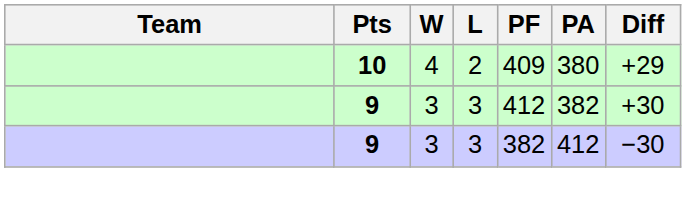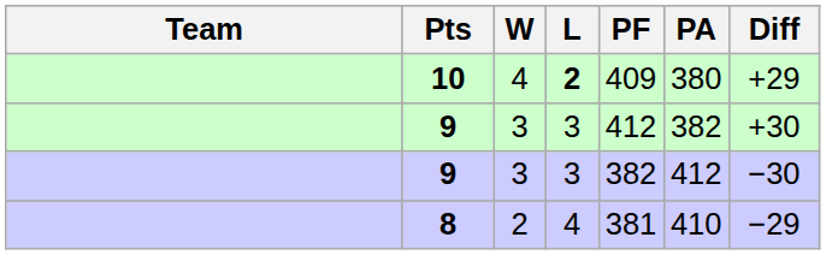10 | L: normal -> bold
+ row: 8 | 2 | 4 | 381 | 410 | −29
